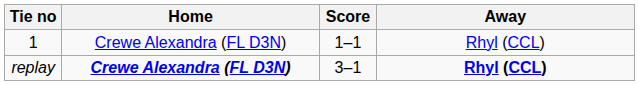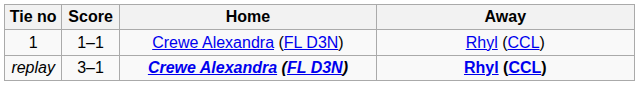columns swapped: Home <-> Score
